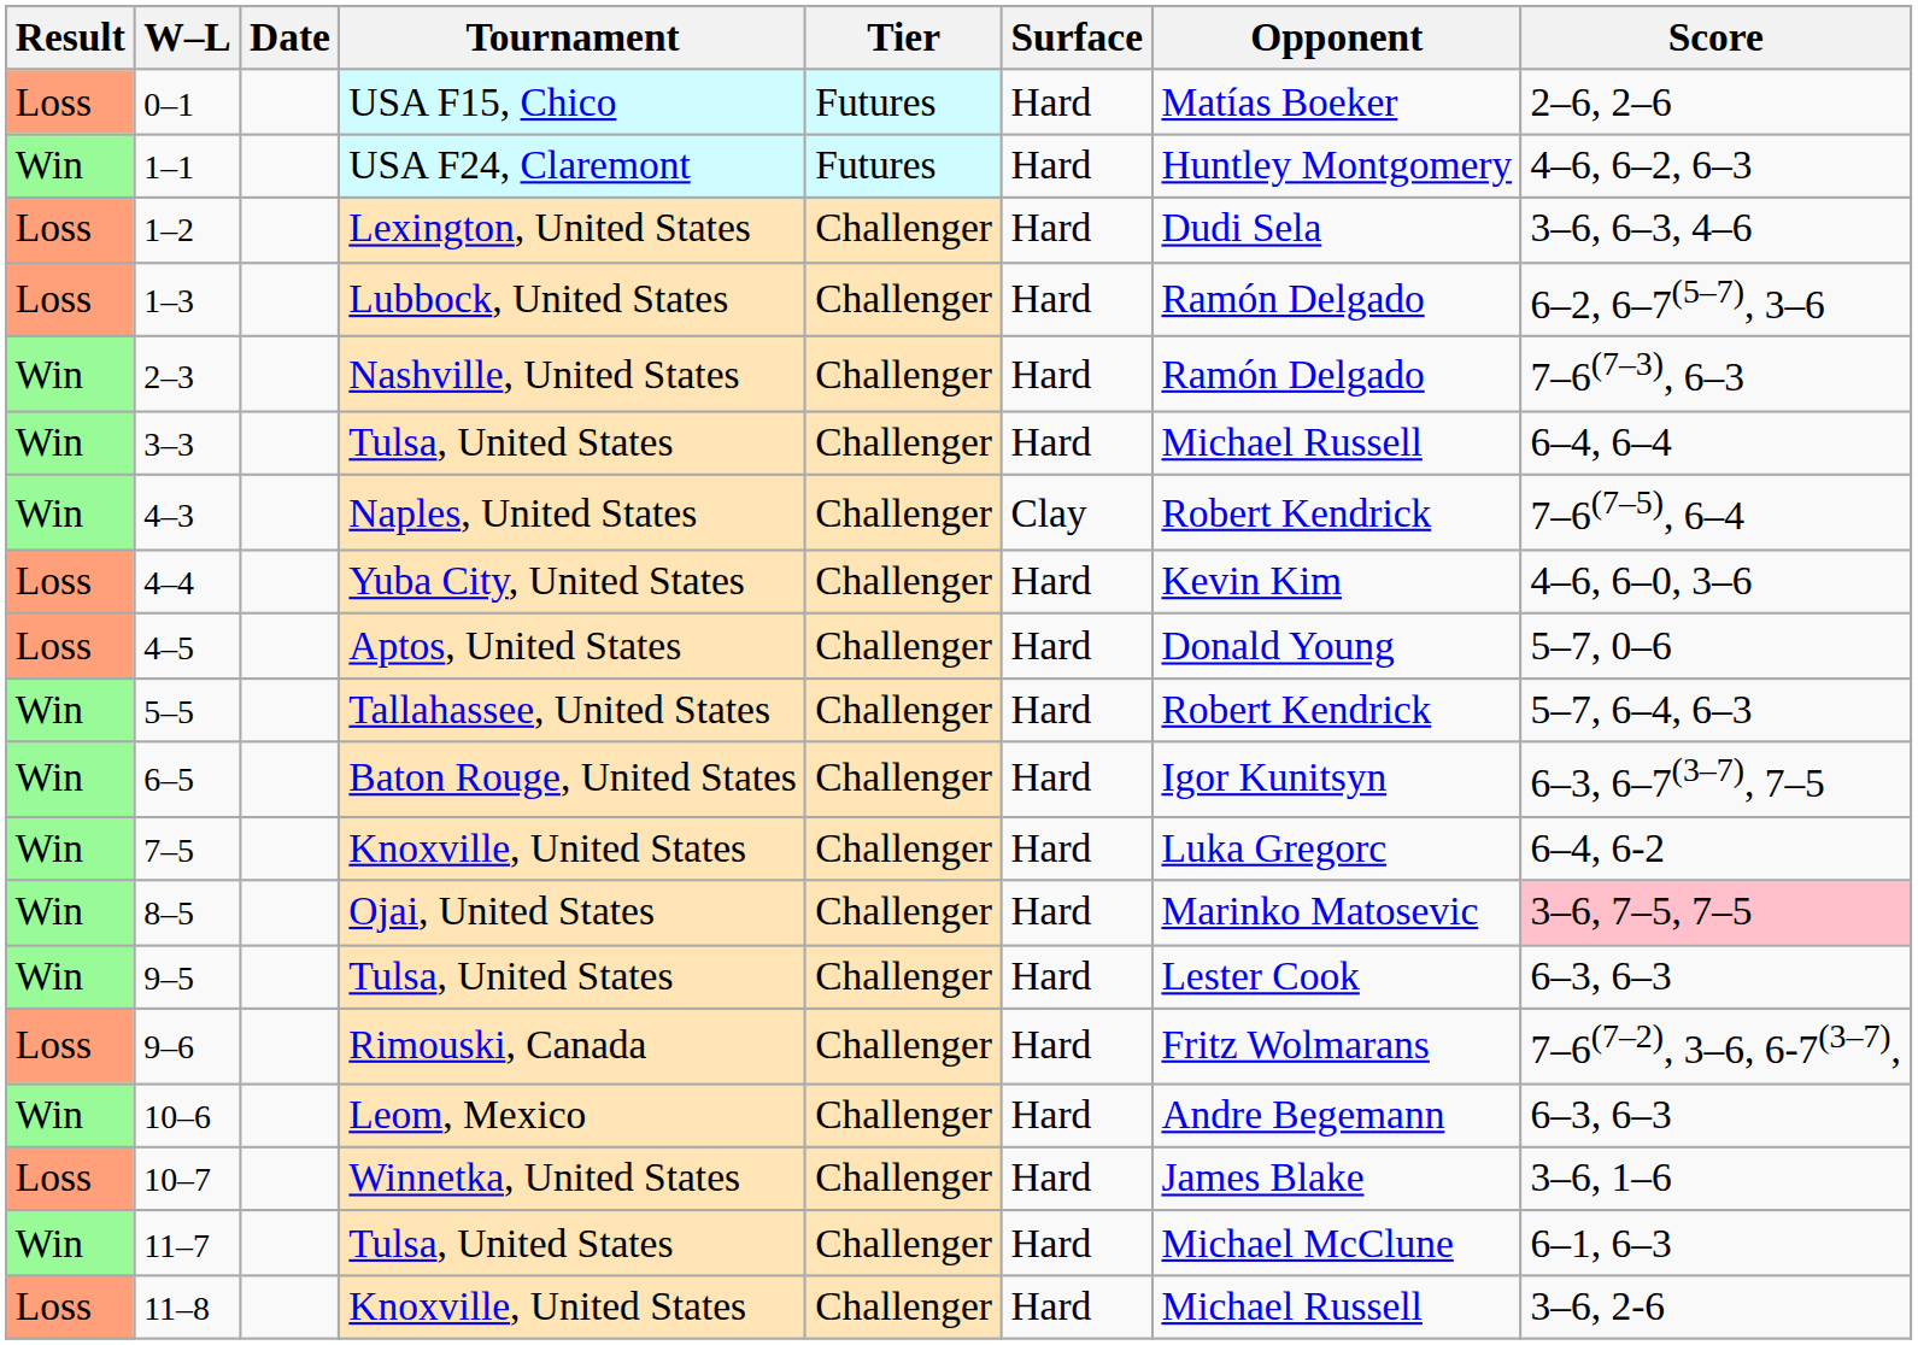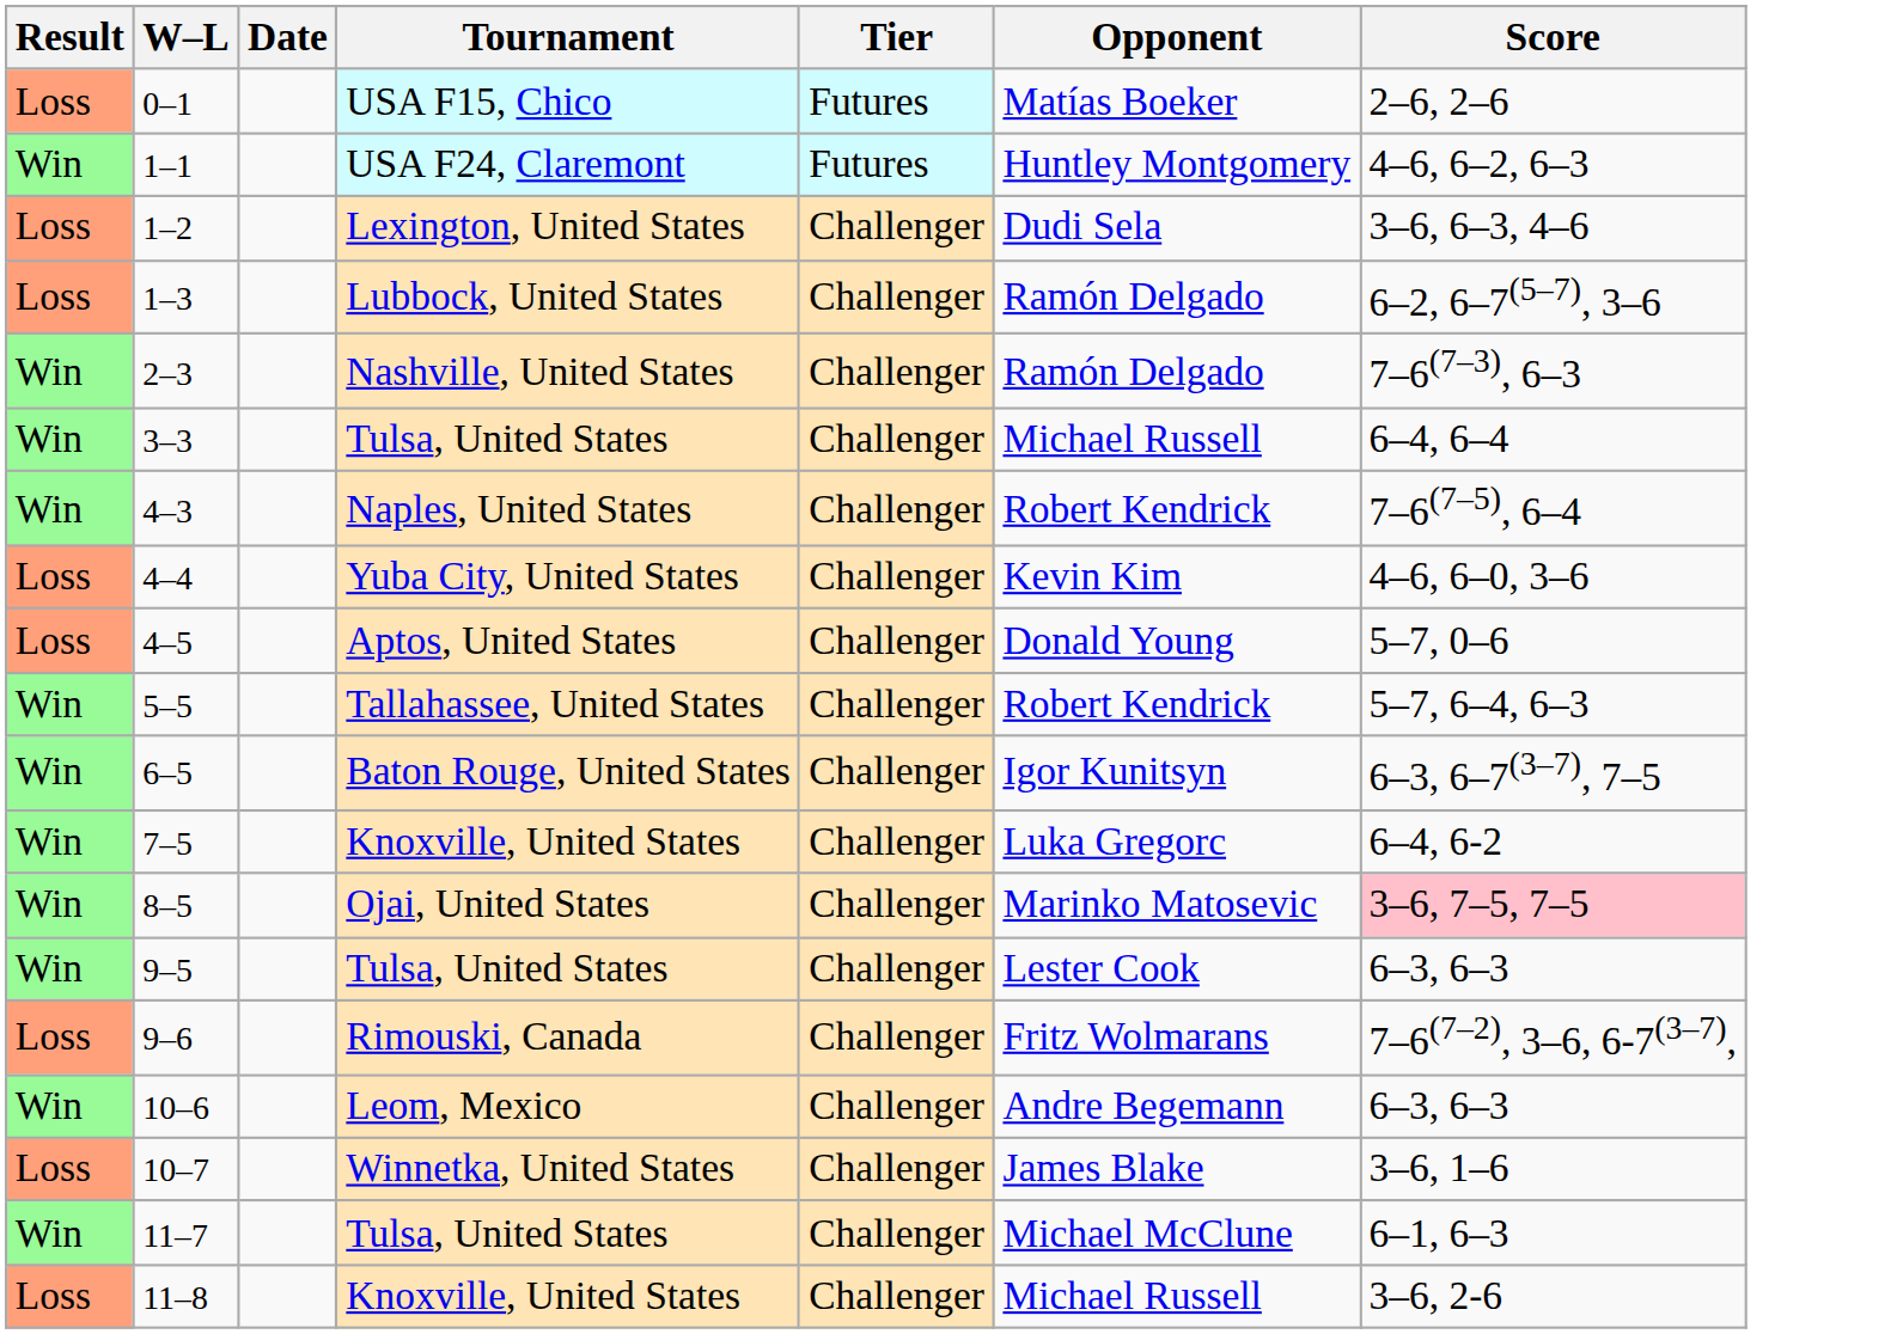- column: Surface | Hard | Hard | Hard | Hard | Hard | Hard | Clay | Hard | Hard | Hard | Hard | Hard | Hard | Hard | Hard | Hard | Hard | Hard | Hard
